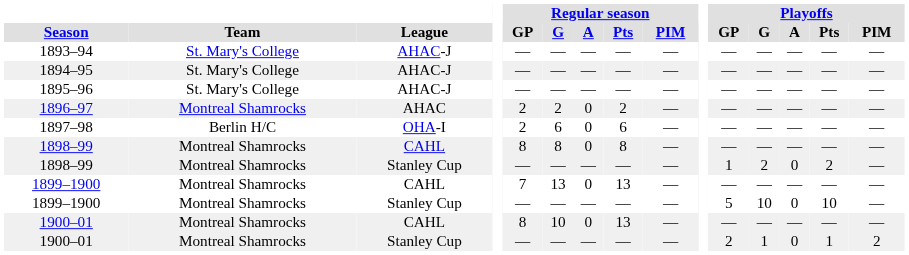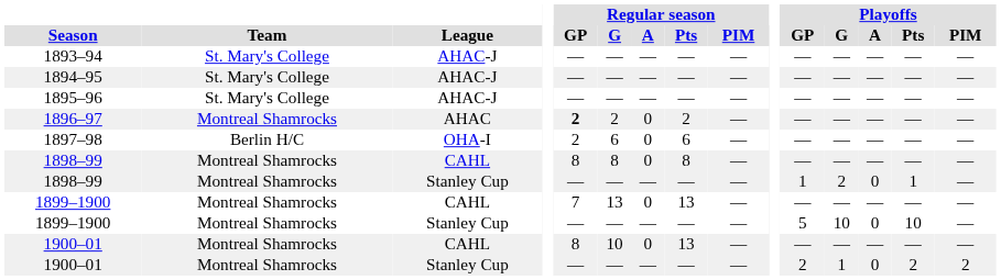1896–97 | Regular season / GP: normal -> bold
1898–99 / Stanley Cup | Playoffs / Pts: 2 -> 1
1900–01 / Stanley Cup | Playoffs / Pts: 1 -> 2
